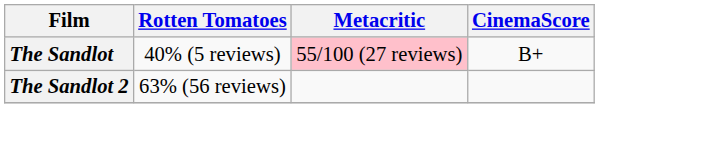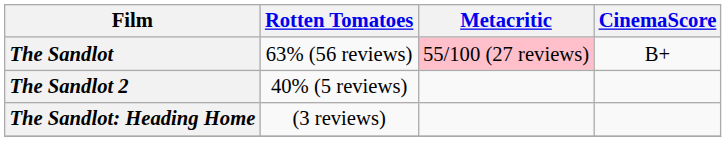The Sandlot | Rotten Tomatoes: 40% (5 reviews) -> 63% (56 reviews)
The Sandlot 2 | Rotten Tomatoes: 63% (56 reviews) -> 40% (5 reviews)
+ row: The Sandlot: Heading Home | (3 reviews)
